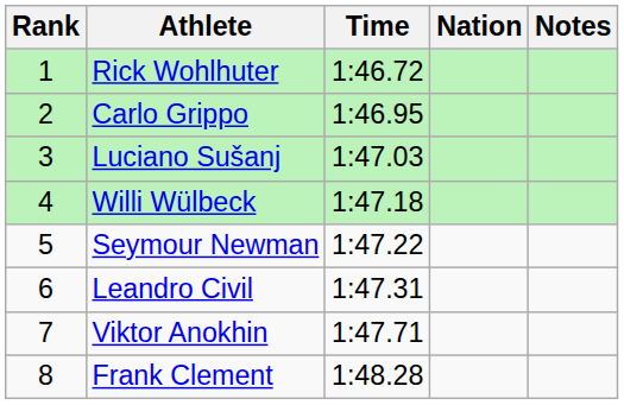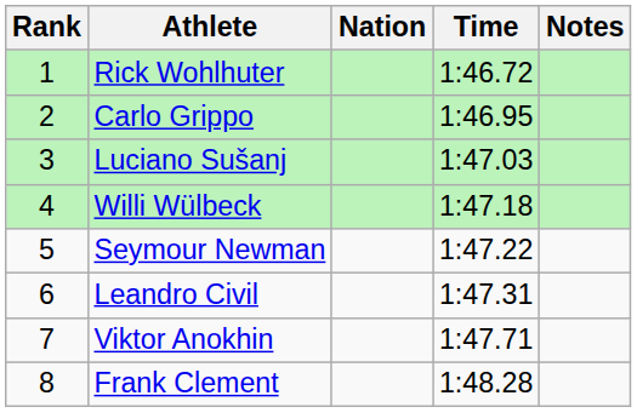columns swapped: Nation <-> Time
